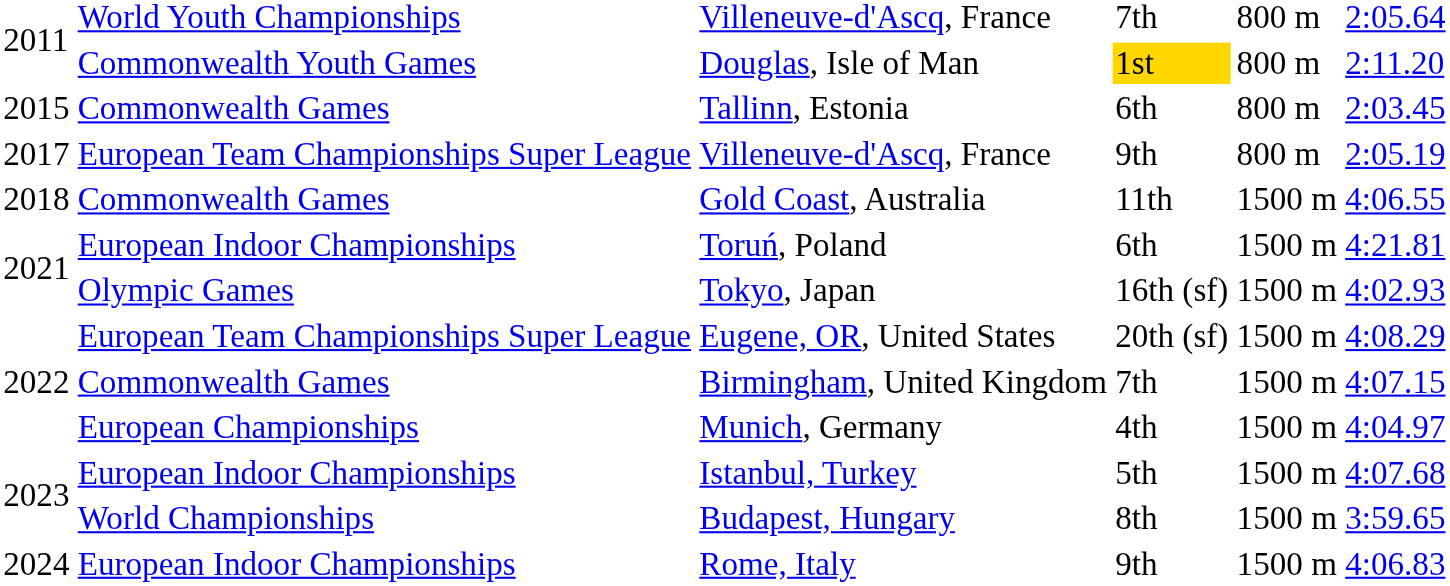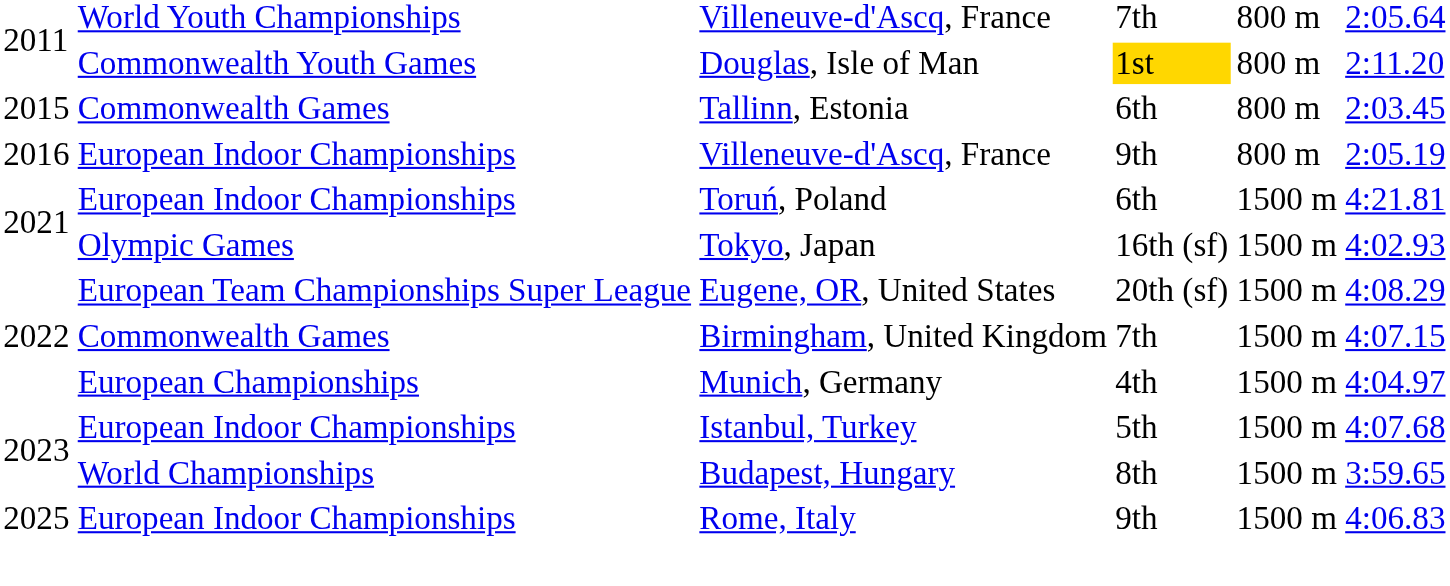Villeneuve-d'Ascq, France / 9th | column 1: 2017 -> 2016
Villeneuve-d'Ascq, France / 9th | column 2: European Team Championships Super League -> European Indoor Championships
- row: 2018 | Commonwealth Games | Gold Coast, Australia | 11th | 1500 m | 4:06.55
Rome, Italy | column 1: 2024 -> 2025
